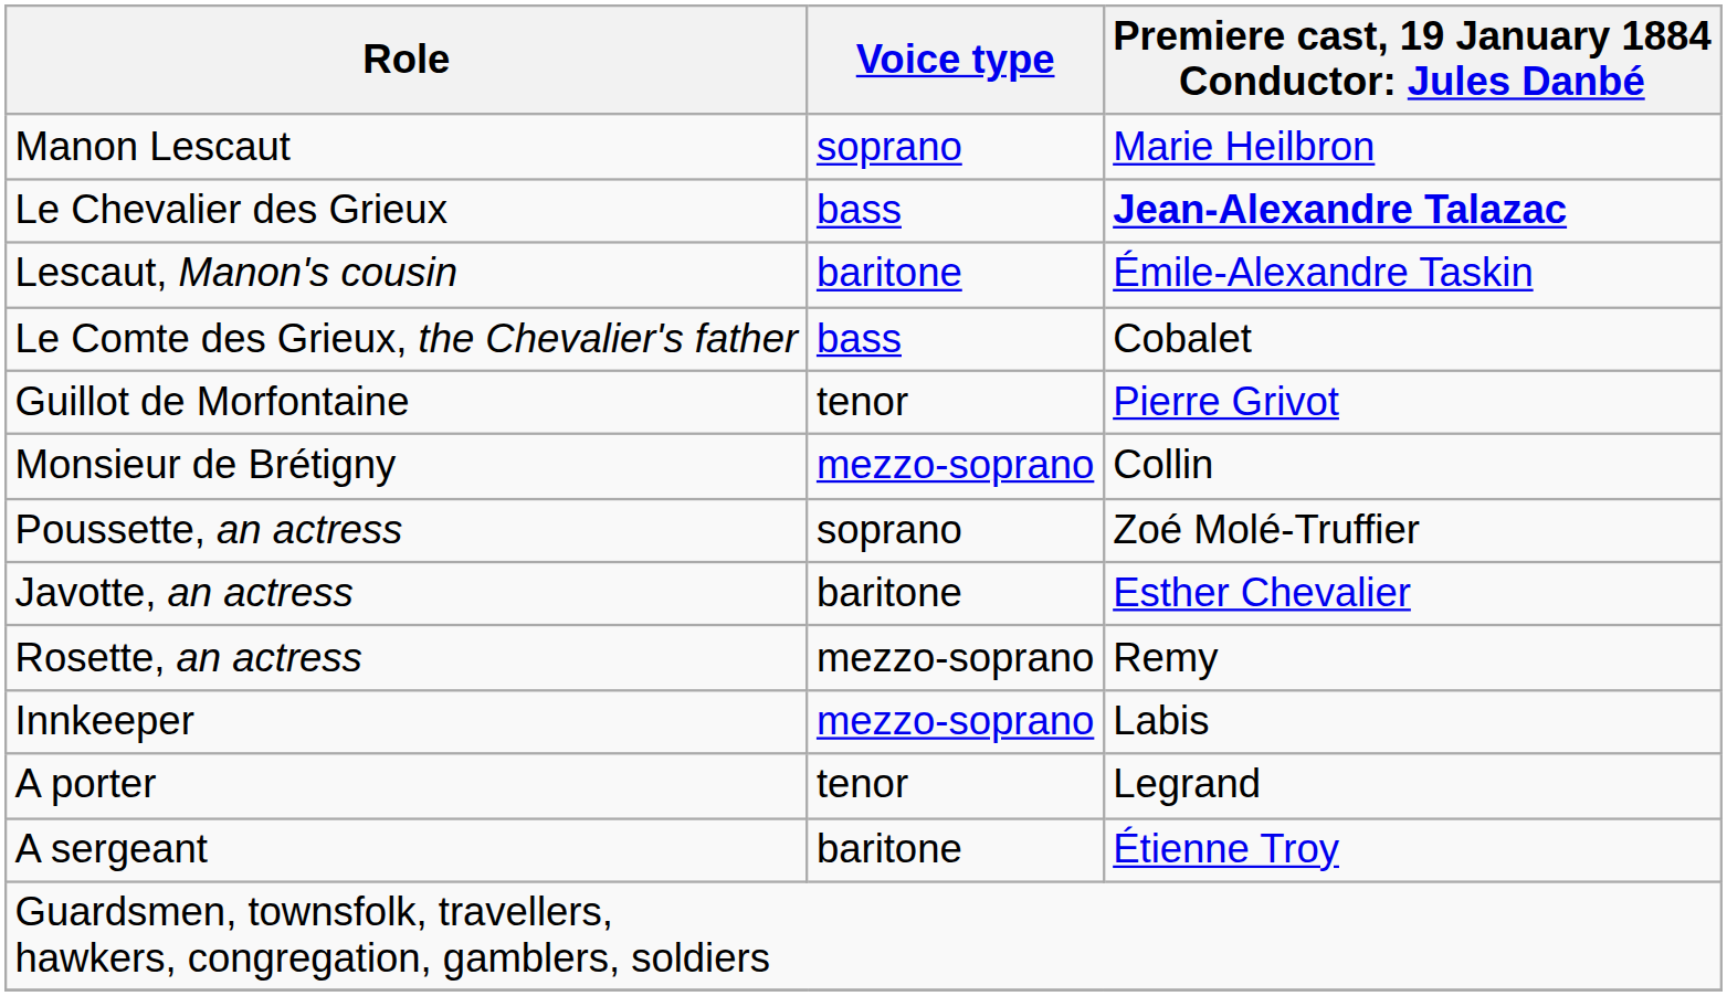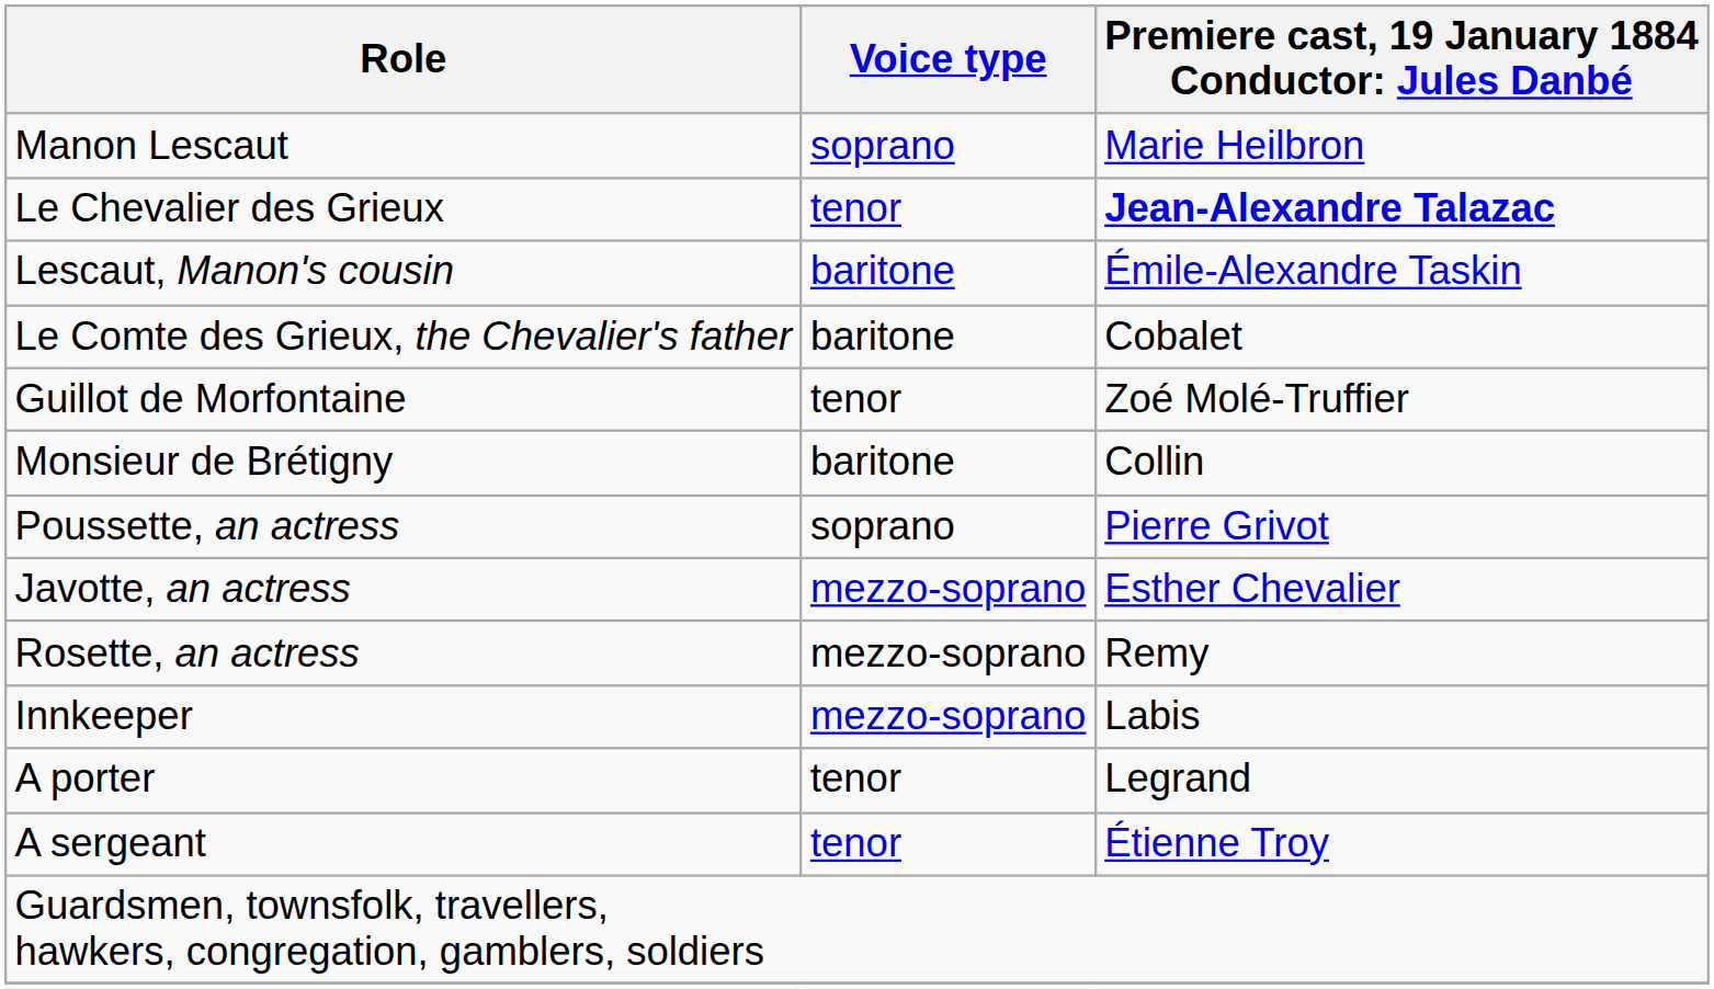Le Chevalier des Grieux | Voice type: bass -> tenor
Le Comte des Grieux, the Chevalier's father | Voice type: bass -> baritone
Guillot de Morfontaine | column 3: Pierre Grivot -> Zoé Molé-Truffier
Monsieur de Brétigny | Voice type: mezzo-soprano -> baritone
Poussette, an actress | column 3: Zoé Molé-Truffier -> Pierre Grivot
Javotte, an actress | Voice type: baritone -> mezzo-soprano
A sergeant | Voice type: baritone -> tenor
